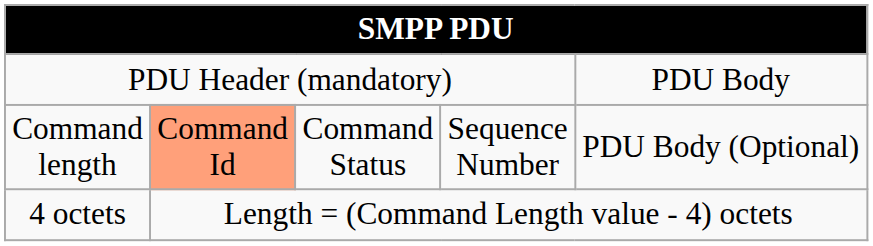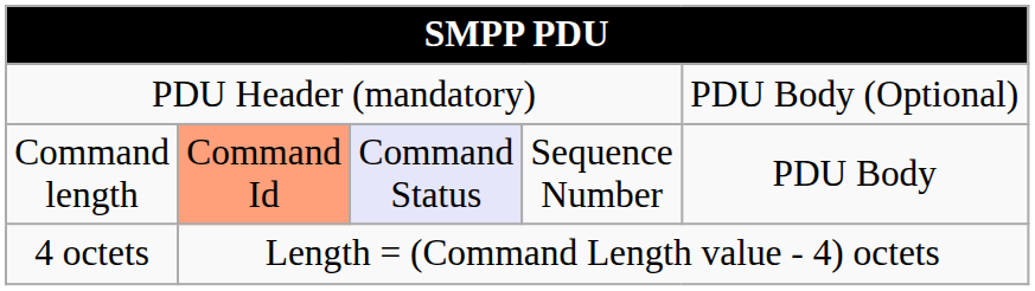PDU Header (mandatory) | column 5: PDU Body -> PDU Body (Optional)
Command length | column 3: no background -> lavender background
Command length | column 5: PDU Body (Optional) -> PDU Body
